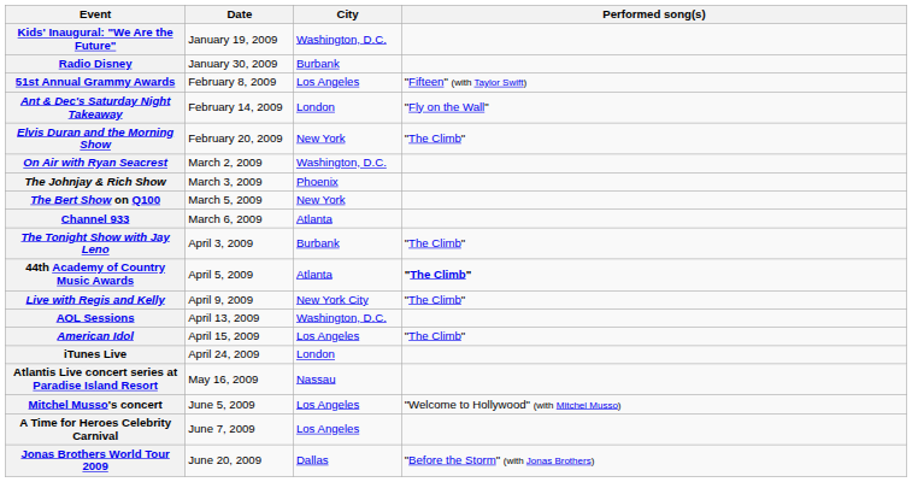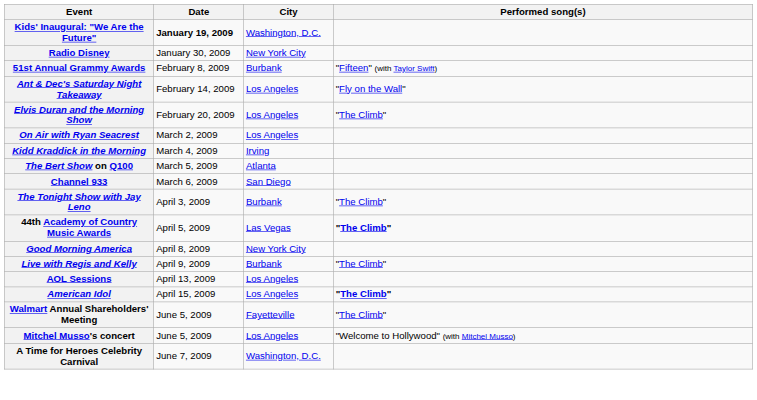Kids' Inaugural: "We Are the Future" | Date: normal -> bold
Radio Disney | City: Burbank -> New York City
51st Annual Grammy Awards | City: Los Angeles -> Burbank
Ant & Dec's Saturday Night Takeaway | City: London -> Los Angeles
Elvis Duran and the Morning Show | City: New York -> Los Angeles
On Air with Ryan Seacrest | City: Washington, D.C. -> Los Angeles
- row: The Johnjay & Rich Show | March 3, 2009 | Phoenix
+ row: Kidd Kraddick in the Morning | March 4, 2009 | Irving
The Bert Show on Q100 | City: New York -> Atlanta
Channel 933 | City: Atlanta -> San Diego
44th Academy of Country Music Awards | City: Atlanta -> Las Vegas
+ row: Good Morning America | April 8, 2009 | New York City
Live with Regis and Kelly | City: New York City -> Burbank
AOL Sessions | City: Washington, D.C. -> Los Angeles
American Idol | Performed song(s): normal -> bold
- row: iTunes Live | April 24, 2009 | London
- row: Atlantis Live concert series at Paradise Island Resort | May 16, 2009 | Nassau
+ row: Walmart Annual Shareholders' Meeting | June 5, 2009 | Fayetteville | "The Climb"
A Time for Heroes Celebrity Carnival | City: Los Angeles -> Washington, D.C.
- row: Jonas Brothers World Tour 2009 | June 20, 2009 | Dallas | "Before the Storm" (with Jonas Brothers)
